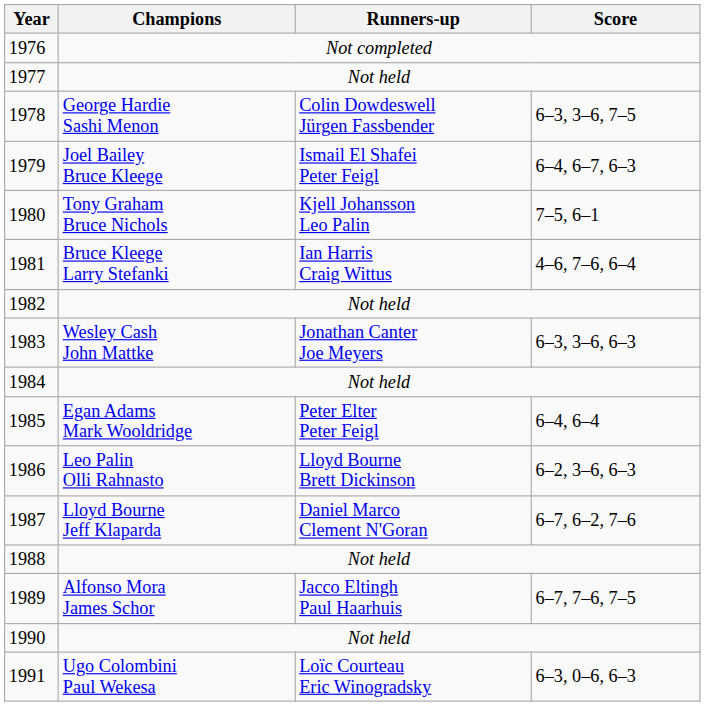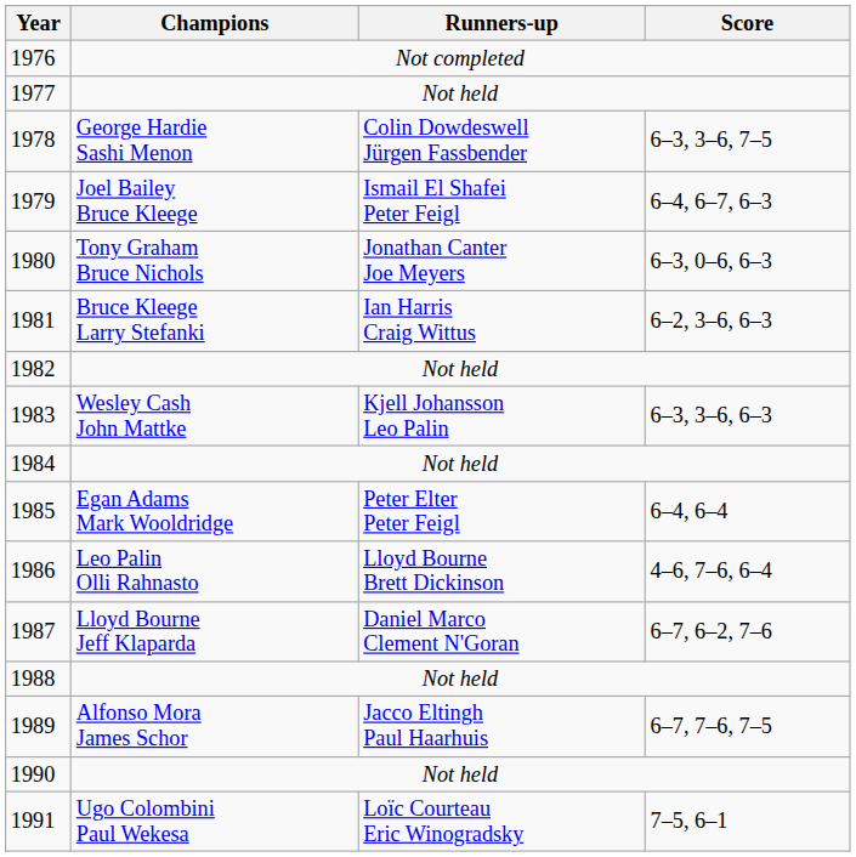1980 | Runners-up: Kjell Johansson Leo Palin -> Jonathan Canter Joe Meyers
1980 | Score: 7–5, 6–1 -> 6–3, 0–6, 6–3
1981 | Score: 4–6, 7–6, 6–4 -> 6–2, 3–6, 6–3
1983 | Runners-up: Jonathan Canter Joe Meyers -> Kjell Johansson Leo Palin
1986 | Score: 6–2, 3–6, 6–3 -> 4–6, 7–6, 6–4
1991 | Score: 6–3, 0–6, 6–3 -> 7–5, 6–1
